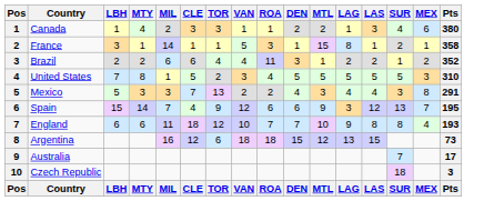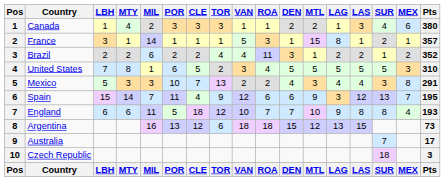+ column: POR | 3 | 1 | 2 | 6 | 10 | 11 | 5 | 13 | POR
France | Pts: 358 -> 357
Brazil | CLE: 6 -> 2
